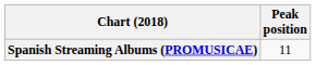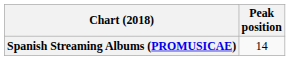Spanish Streaming Albums (PROMUSICAE) | Peak position: 11 -> 14
